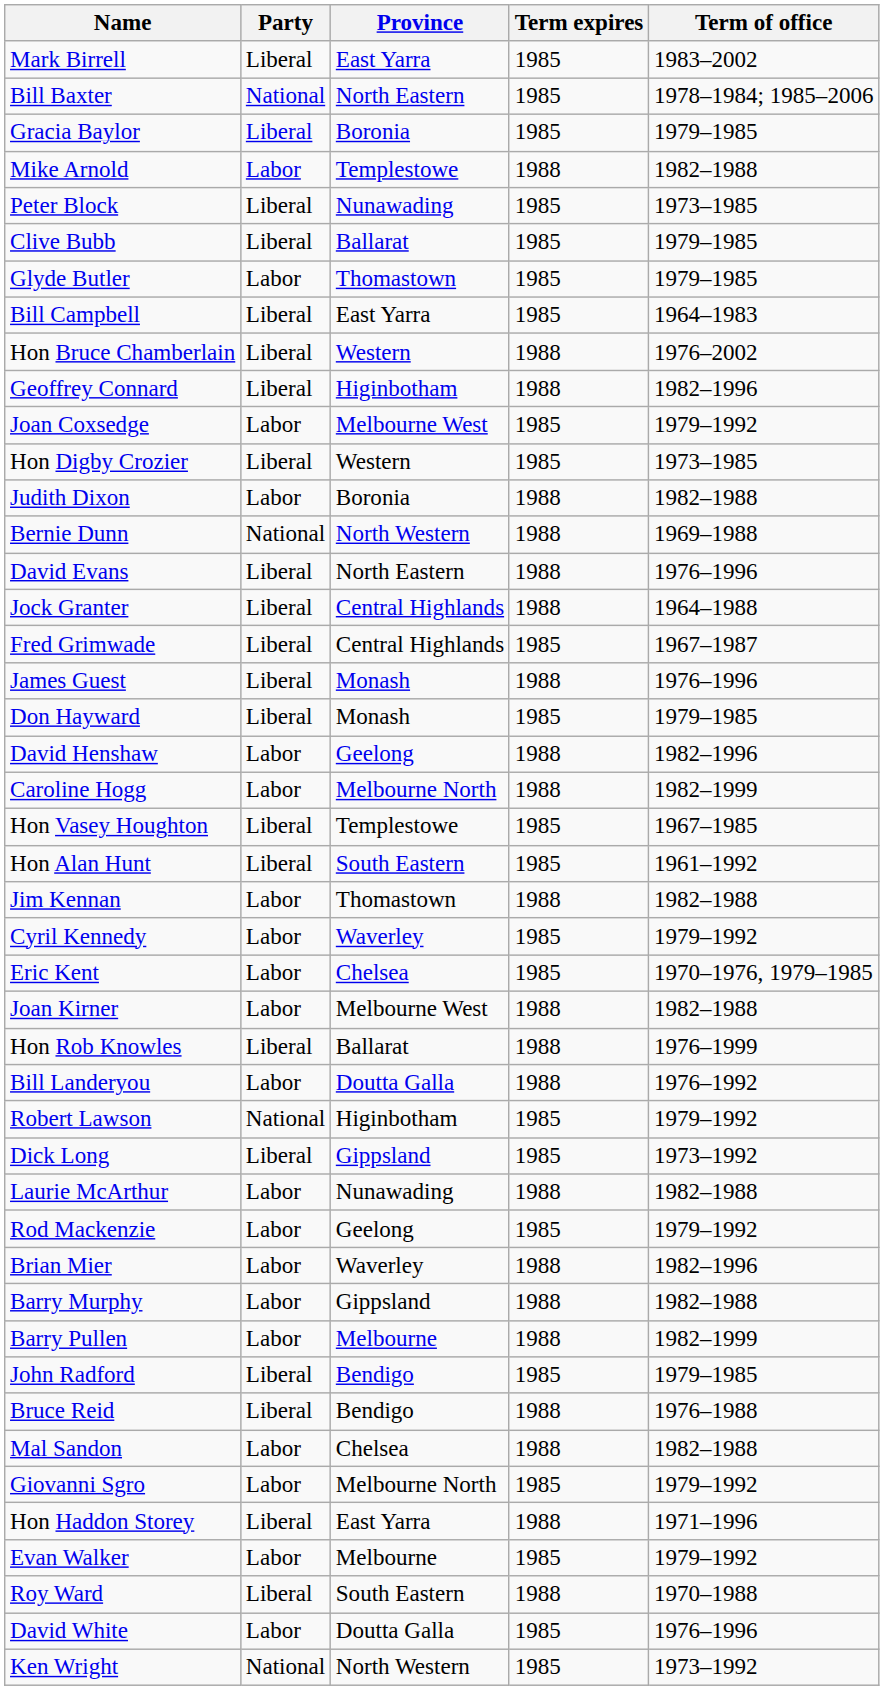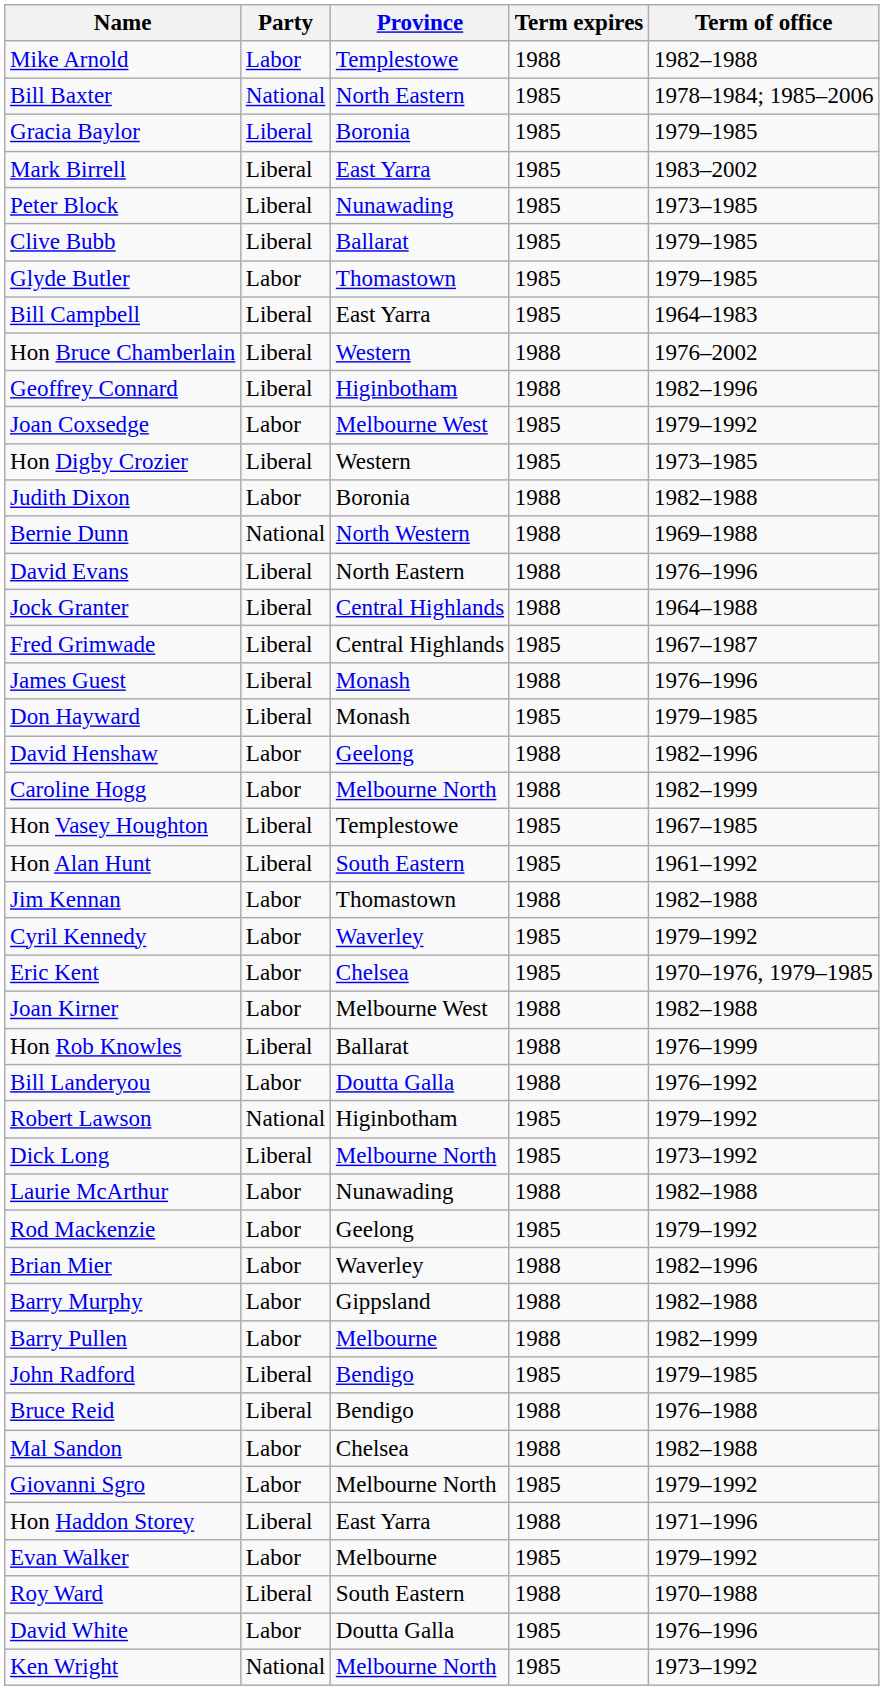rows swapped: Mike Arnold <-> Mark Birrell
Dick Long | Province: Gippsland -> Melbourne North
Ken Wright | Province: North Western -> Melbourne North
